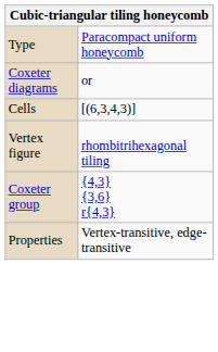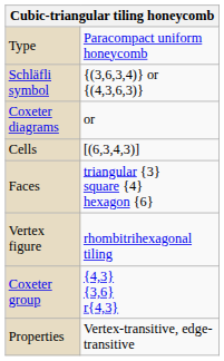+ row: Schläfli symbol | {(3,6,3,4)} or {(4,3,6,3)}
+ row: Faces | triangular {3} square {4} hexagon {6}
